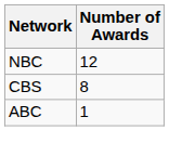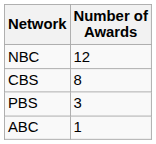+ row: PBS | 3
